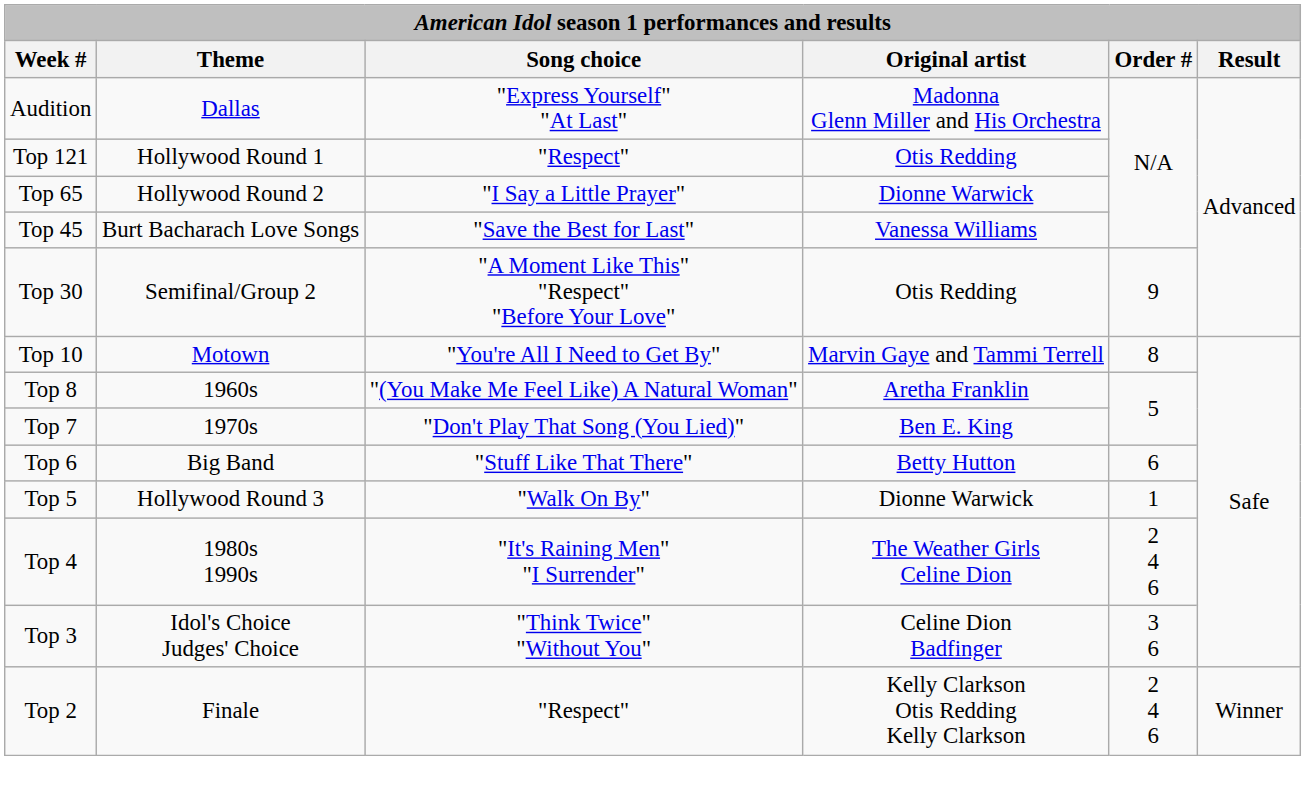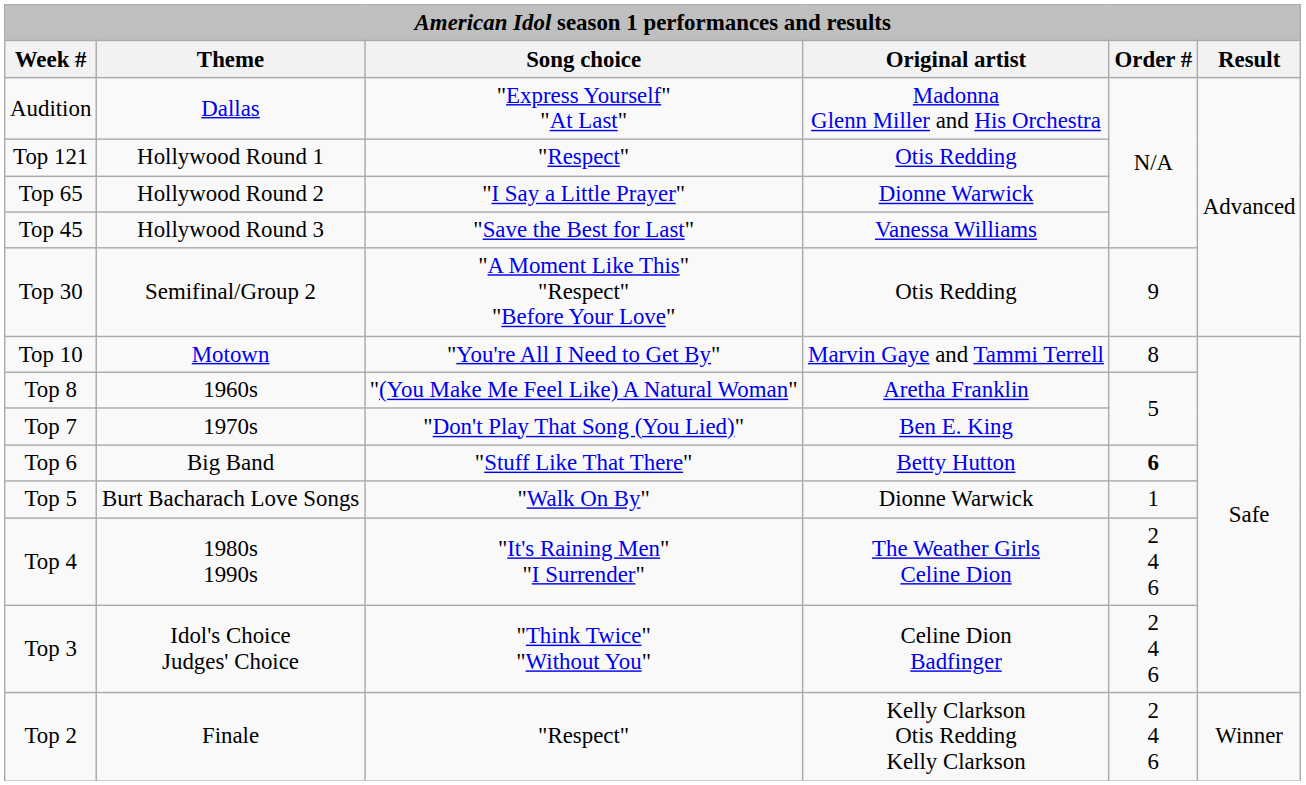Top 45 | Theme: Burt Bacharach Love Songs -> Hollywood Round 3
Top 6 | Order #: normal -> bold
Top 5 | Theme: Hollywood Round 3 -> Burt Bacharach Love Songs
Top 3 | Order #: 3 6 -> 2 4 6
